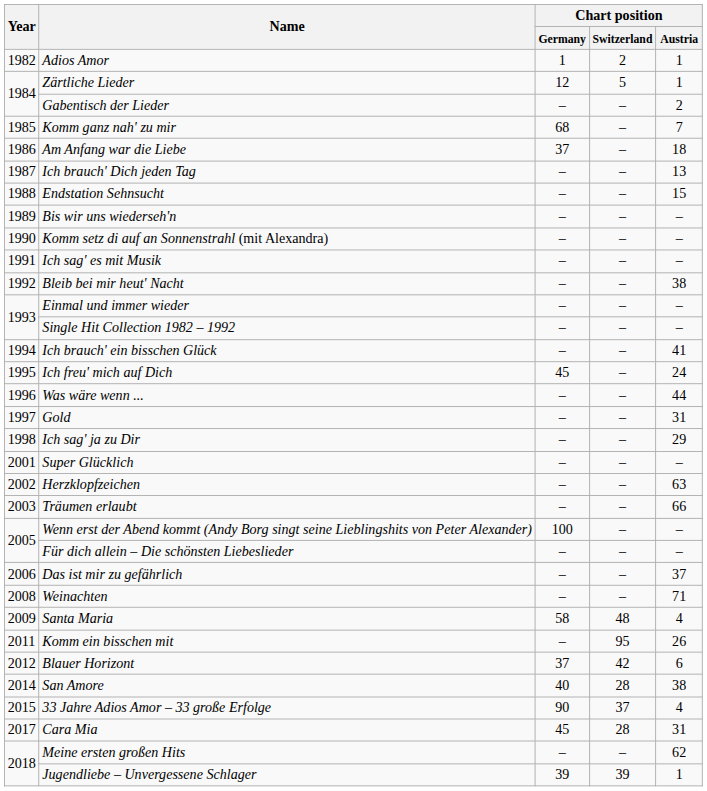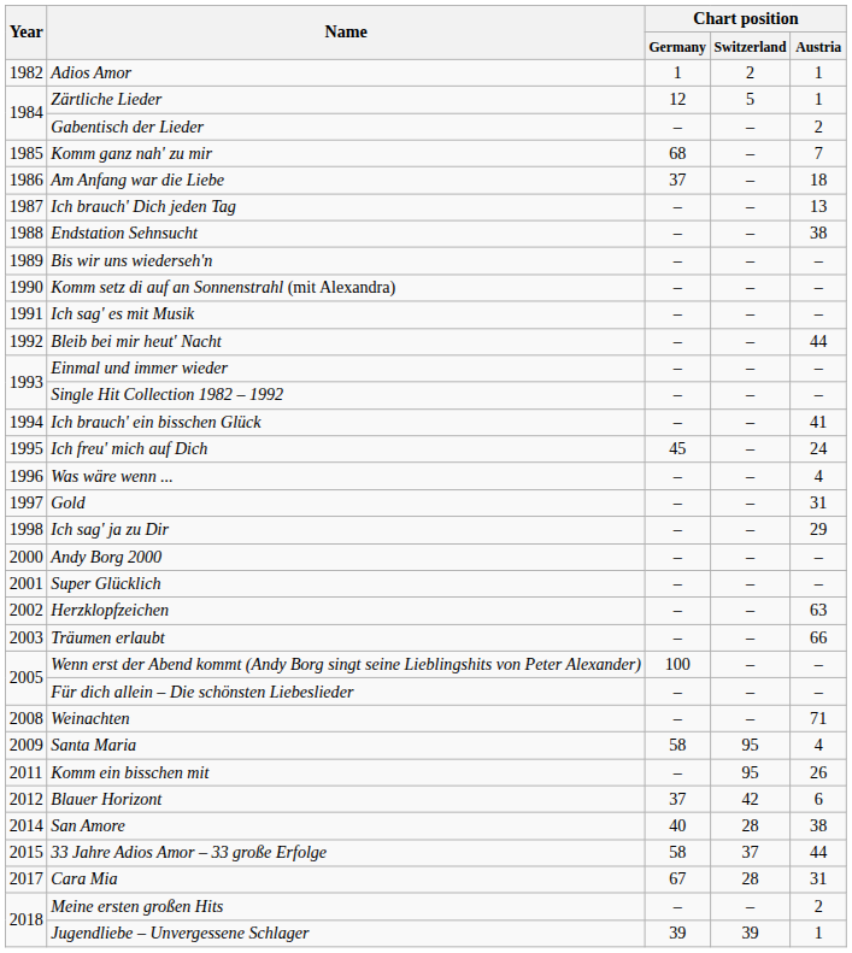Endstation Sehnsucht | Chart position / Austria: 15 -> 38
Bleib bei mir heut' Nacht | Chart position / Austria: 38 -> 44
Was wäre wenn ... | Chart position / Austria: 44 -> 4
+ row: 2000 | Andy Borg 2000 | – | – | –
- row: 2006 | Das ist mir zu gefährlich | – | – | 37
Santa Maria | Chart position / Switzerland: 48 -> 95
33 Jahre Adios Amor – 33 große Erfolge | Chart position / Germany: 90 -> 58
33 Jahre Adios Amor – 33 große Erfolge | Chart position / Austria: 4 -> 44
Cara Mia | Chart position / Germany: 45 -> 67
Meine ersten großen Hits | Chart position / Austria: 62 -> 2
